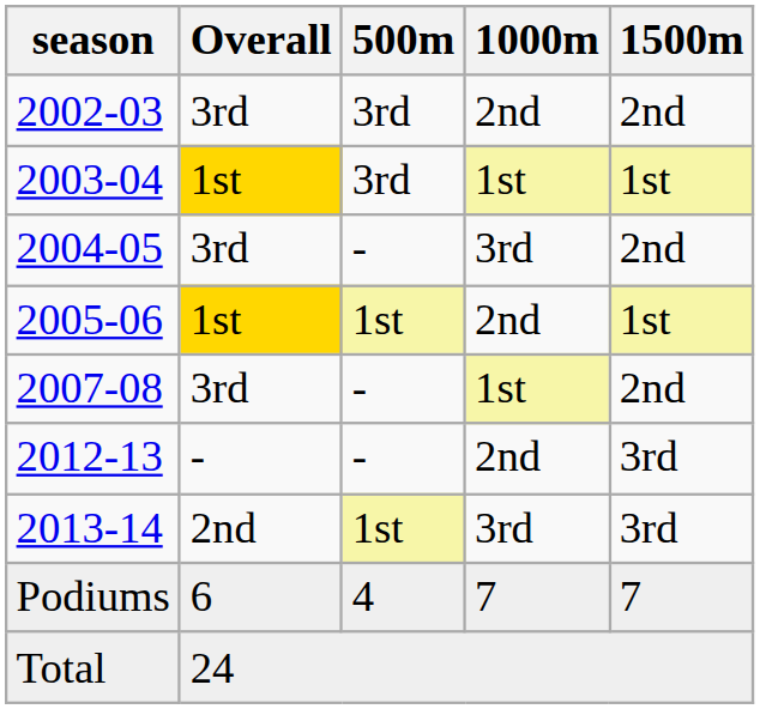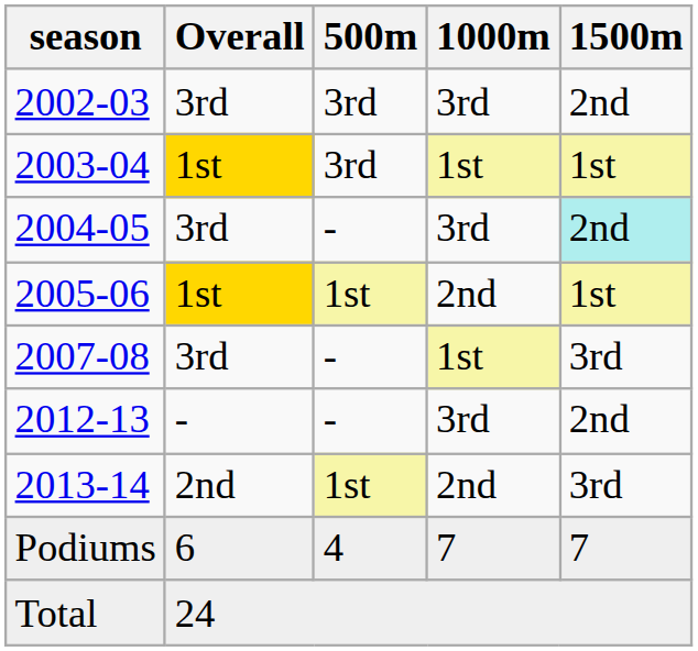2002-03 | 1000m: 2nd -> 3rd
2004-05 | 1500m: no background -> paleturquoise background
2007-08 | 1500m: 2nd -> 3rd
2012-13 | 1000m: 2nd -> 3rd
2012-13 | 1500m: 3rd -> 2nd
2013-14 | 1000m: 3rd -> 2nd
